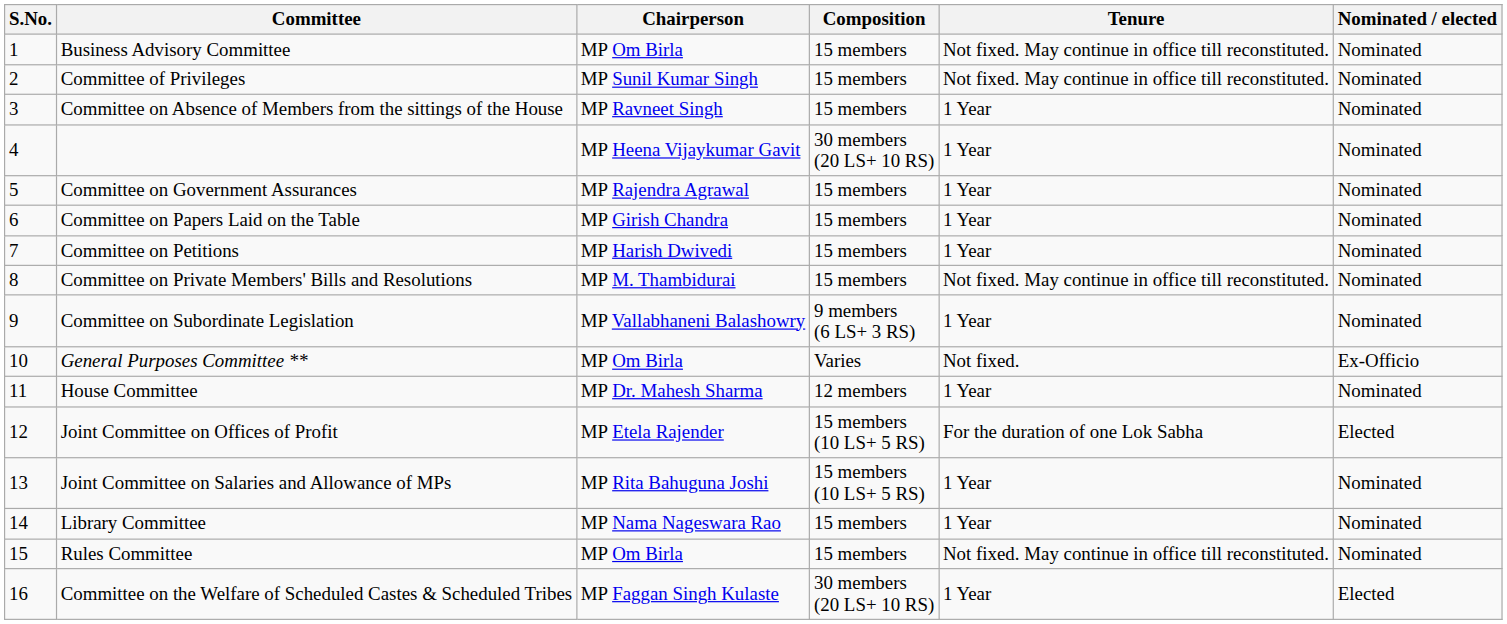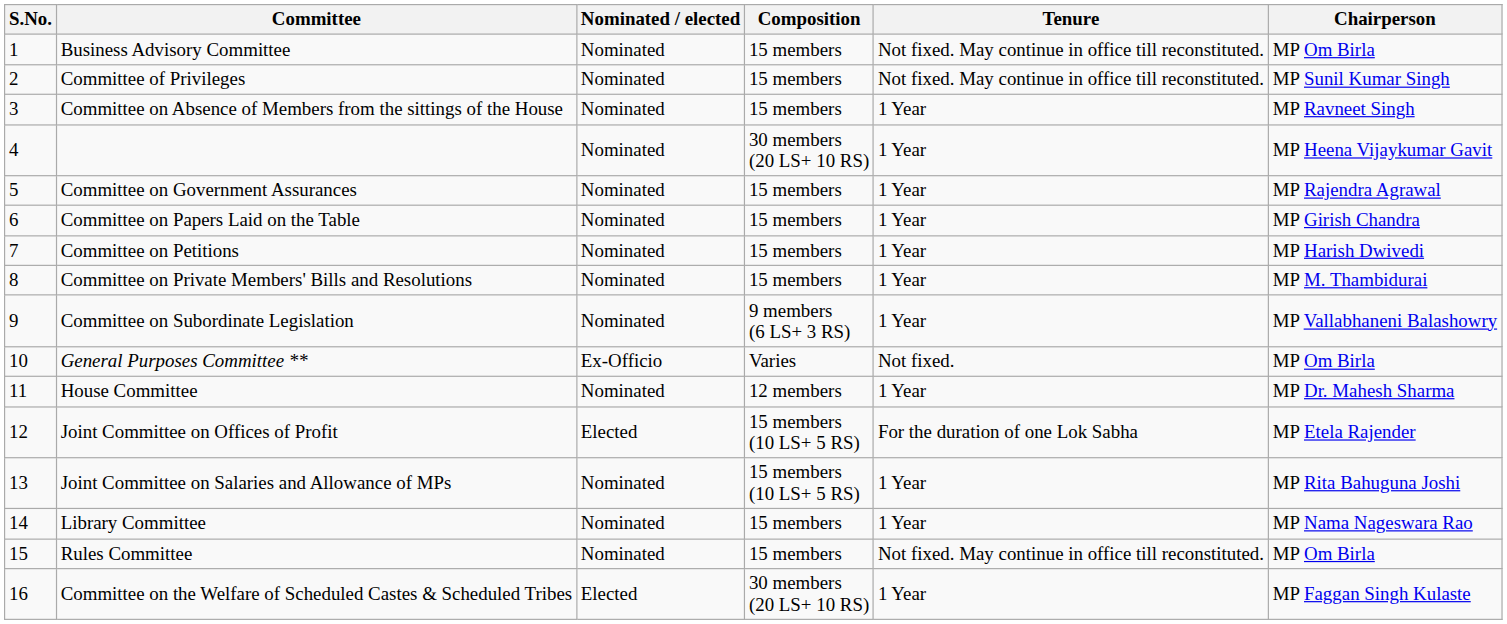columns swapped: Chairperson <-> Nominated / elected
Committee on Private Members' Bills and Resolutions | Tenure: Not fixed. May continue in office till reconstituted. -> 1 Year
